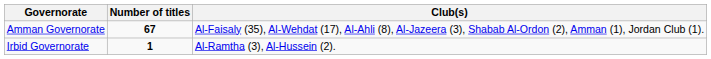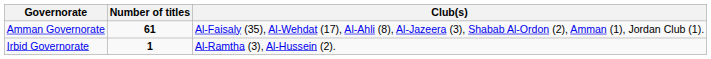Amman Governorate | Number of titles: 67 -> 61
